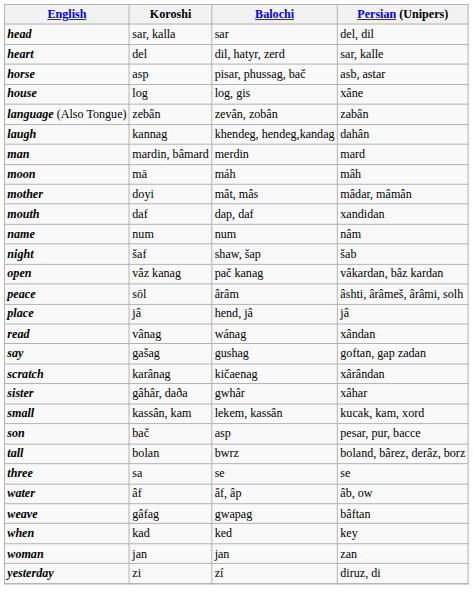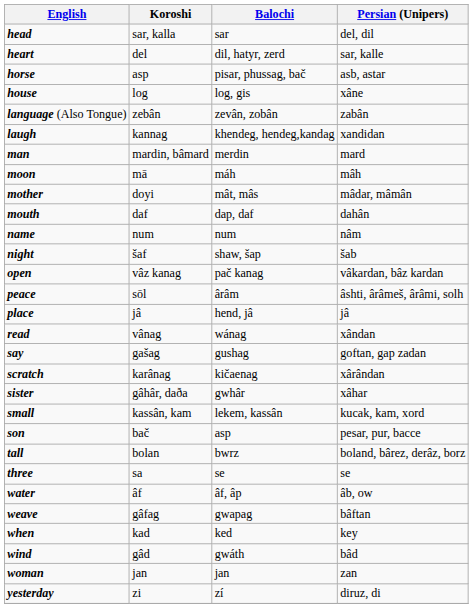laugh | Persian (Unipers): dahân -> xandidan
mouth | Persian (Unipers): xandidan -> dahân
+ row: wind | gâd | gwáth | bâd
